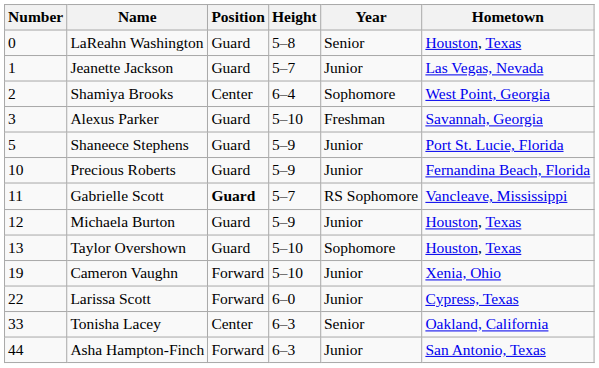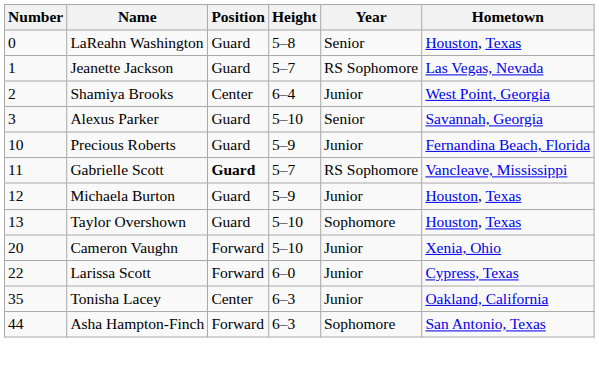Jeanette Jackson | Year: Junior -> RS Sophomore
Shamiya Brooks | Year: Sophomore -> Junior
Alexus Parker | Year: Freshman -> Senior
- row: 5 | Shaneece Stephens | Guard | 5–9 | Junior | Port St. Lucie, Florida
Cameron Vaughn | Number: 19 -> 20
Tonisha Lacey | Number: 33 -> 35
Tonisha Lacey | Year: Senior -> Junior
Asha Hampton-Finch | Year: Junior -> Sophomore
